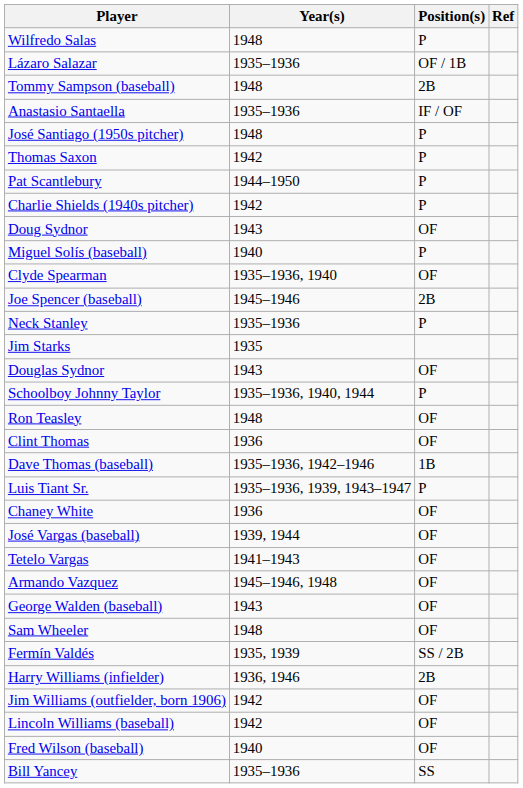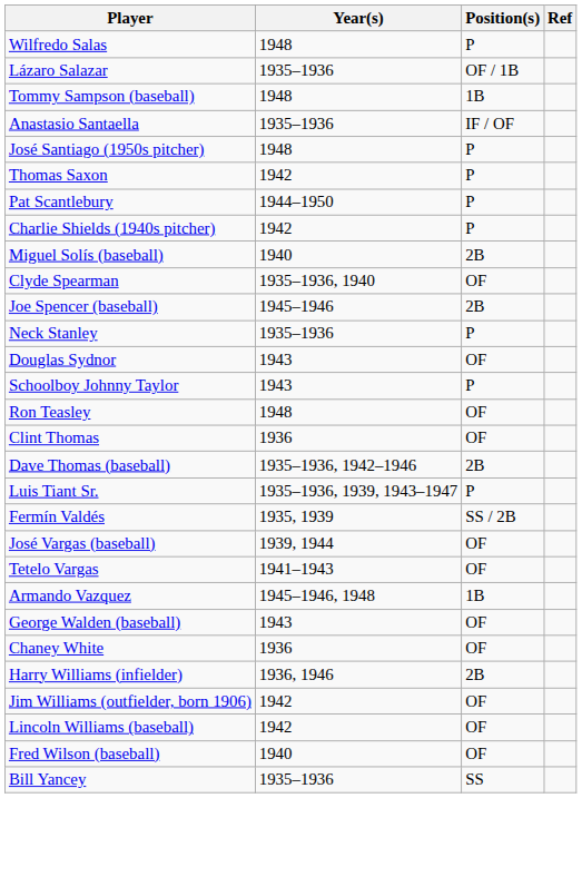Tommy Sampson (baseball) | Position(s): 2B -> 1B
- row: Doug Sydnor | 1943 | OF
Miguel Solís (baseball) | Position(s): P -> 2B
- row: Jim Starks | 1935
Schoolboy Johnny Taylor | Year(s): 1935–1936, 1940, 1944 -> 1943
Dave Thomas (baseball) | Position(s): 1B -> 2B
rows swapped: Fermín Valdés <-> Chaney White
Armando Vazquez | Position(s): OF -> 1B
- row: Sam Wheeler | 1948 | OF
